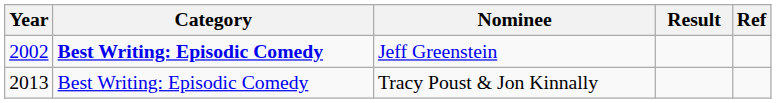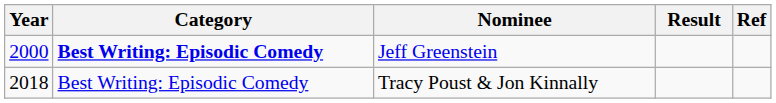Jeff Greenstein | Year: 2002 -> 2000
Tracy Poust & Jon Kinnally | Year: 2013 -> 2018
